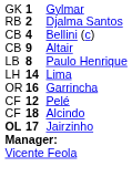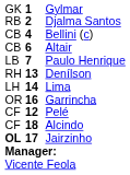Altair | column 2: 9 -> 6
Paulo Henrique | column 2: 8 -> 7
+ row: RH | 13 | Denílson
